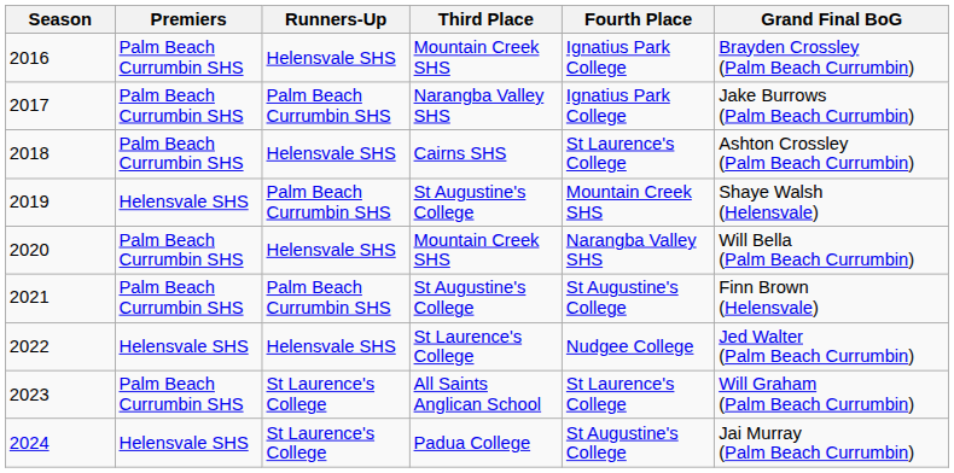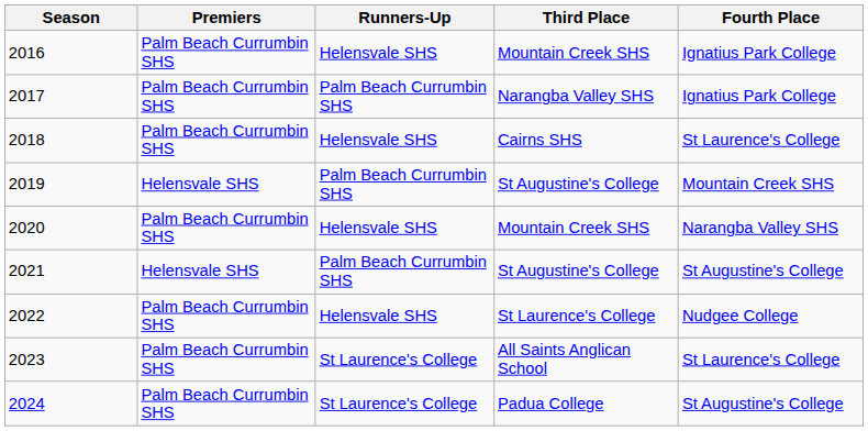- column: Grand Final BoG | Brayden Crossley (Palm Beach Currumbin) | Jake Burrows (Palm Beach Currumbin) | Ashton Crossley (Palm Beach Currumbin) | Shaye Walsh (Helensvale) | Will Bella (Palm Beach Currumbin) | Finn Brown (Helensvale) | Jed Walter (Palm Beach Currumbin) | Will Graham (Palm Beach Currumbin) | Jai Murray (Palm Beach Currumbin)
2021 | Premiers: Palm Beach Currumbin SHS -> Helensvale SHS
2022 | Premiers: Helensvale SHS -> Palm Beach Currumbin SHS
2024 | Premiers: Helensvale SHS -> Palm Beach Currumbin SHS
